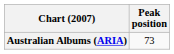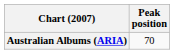Australian Albums (ARIA) | Peak position: 73 -> 70
